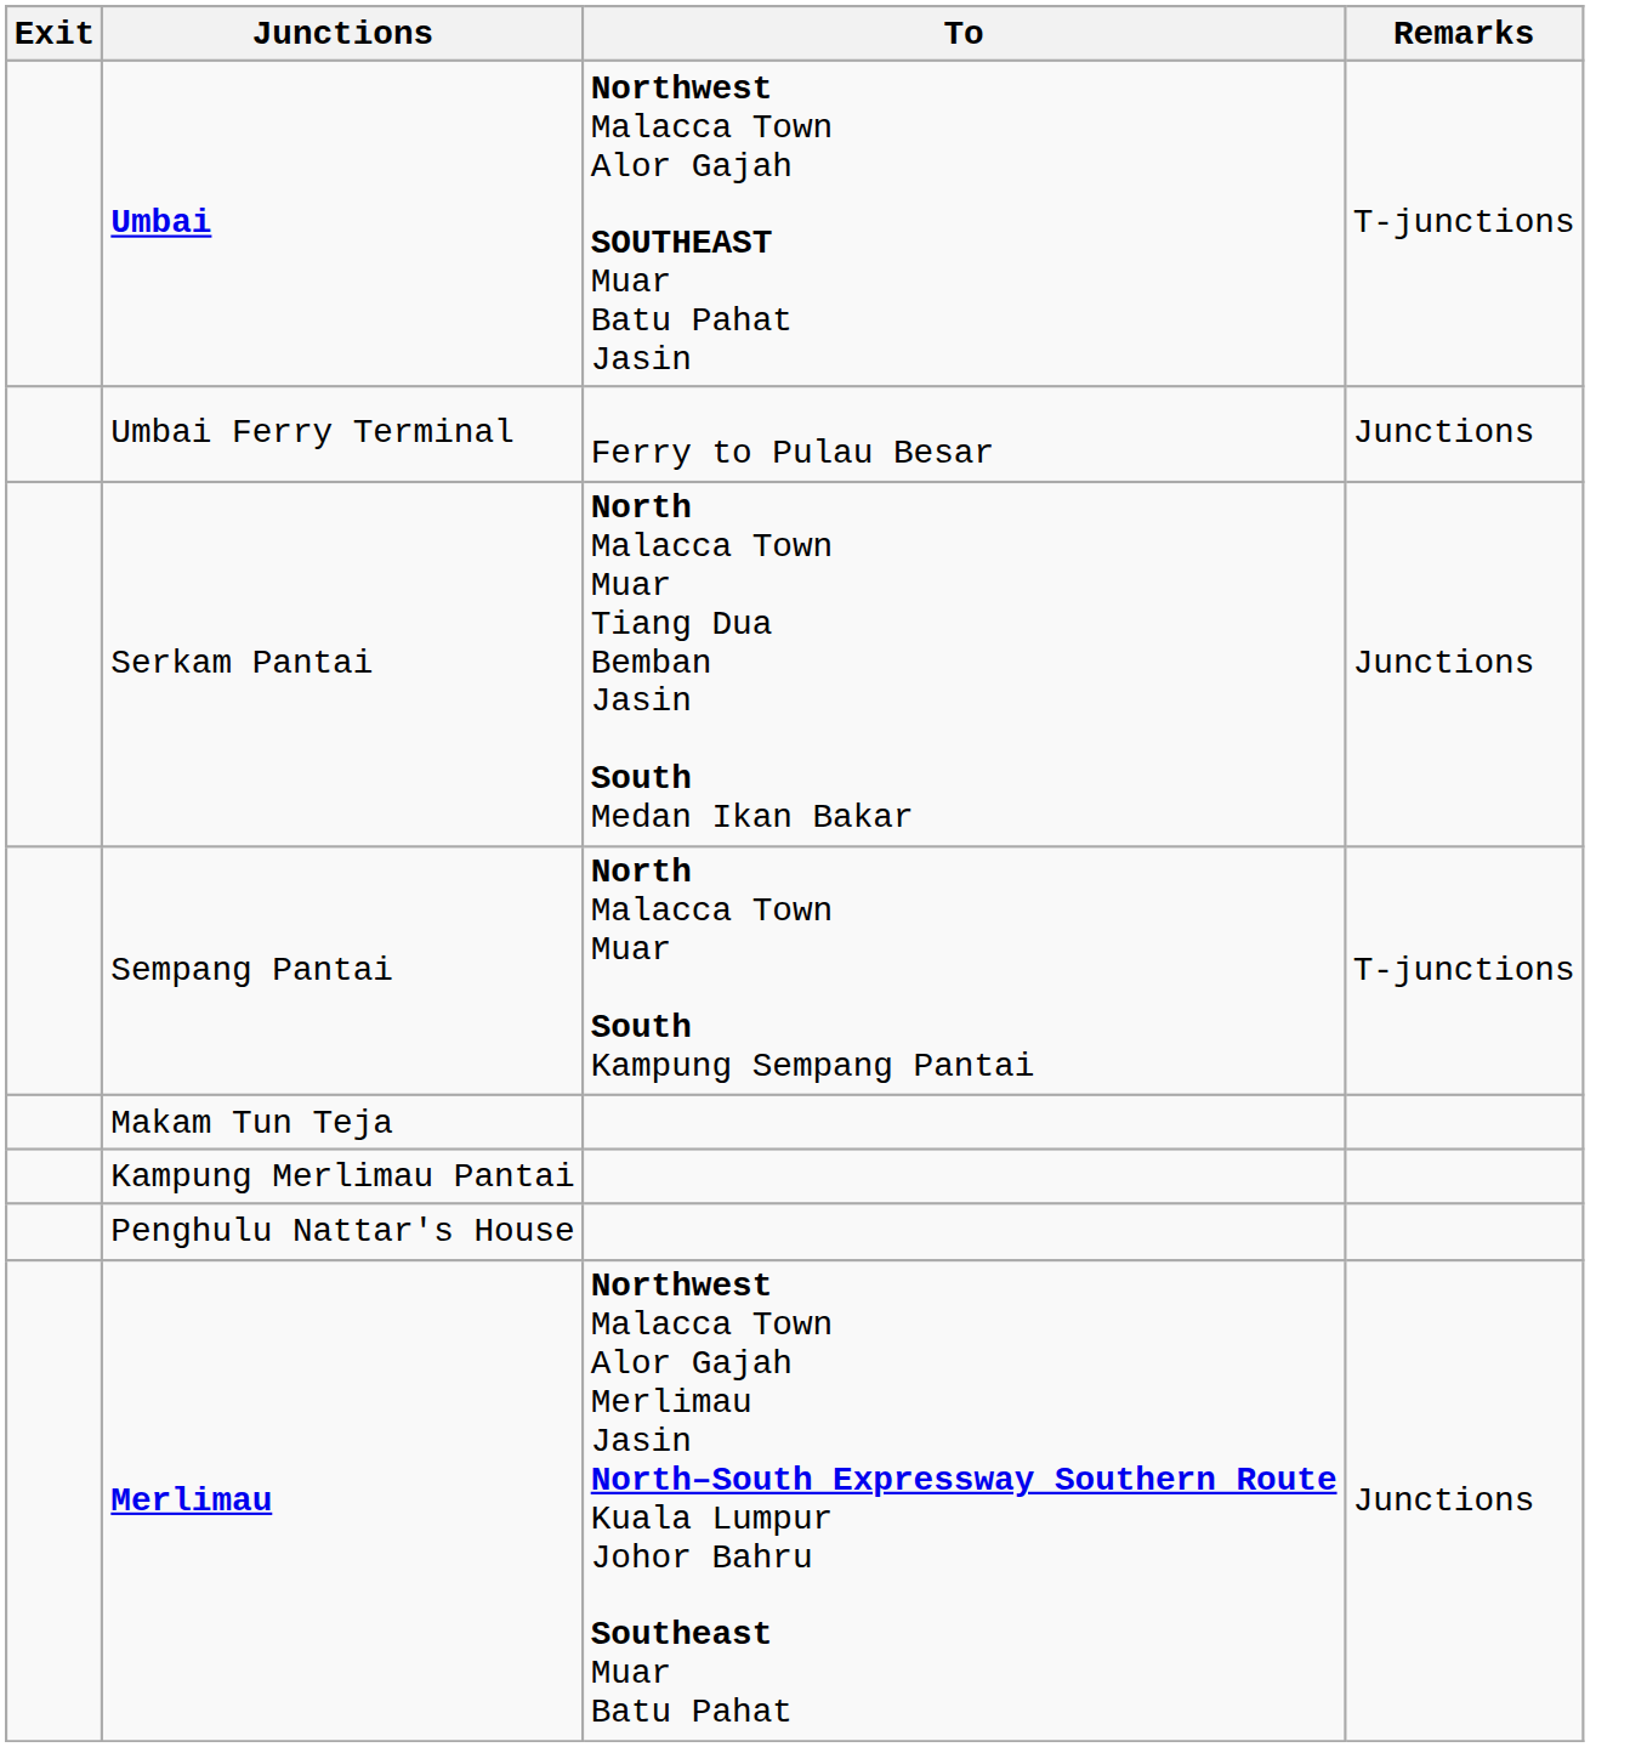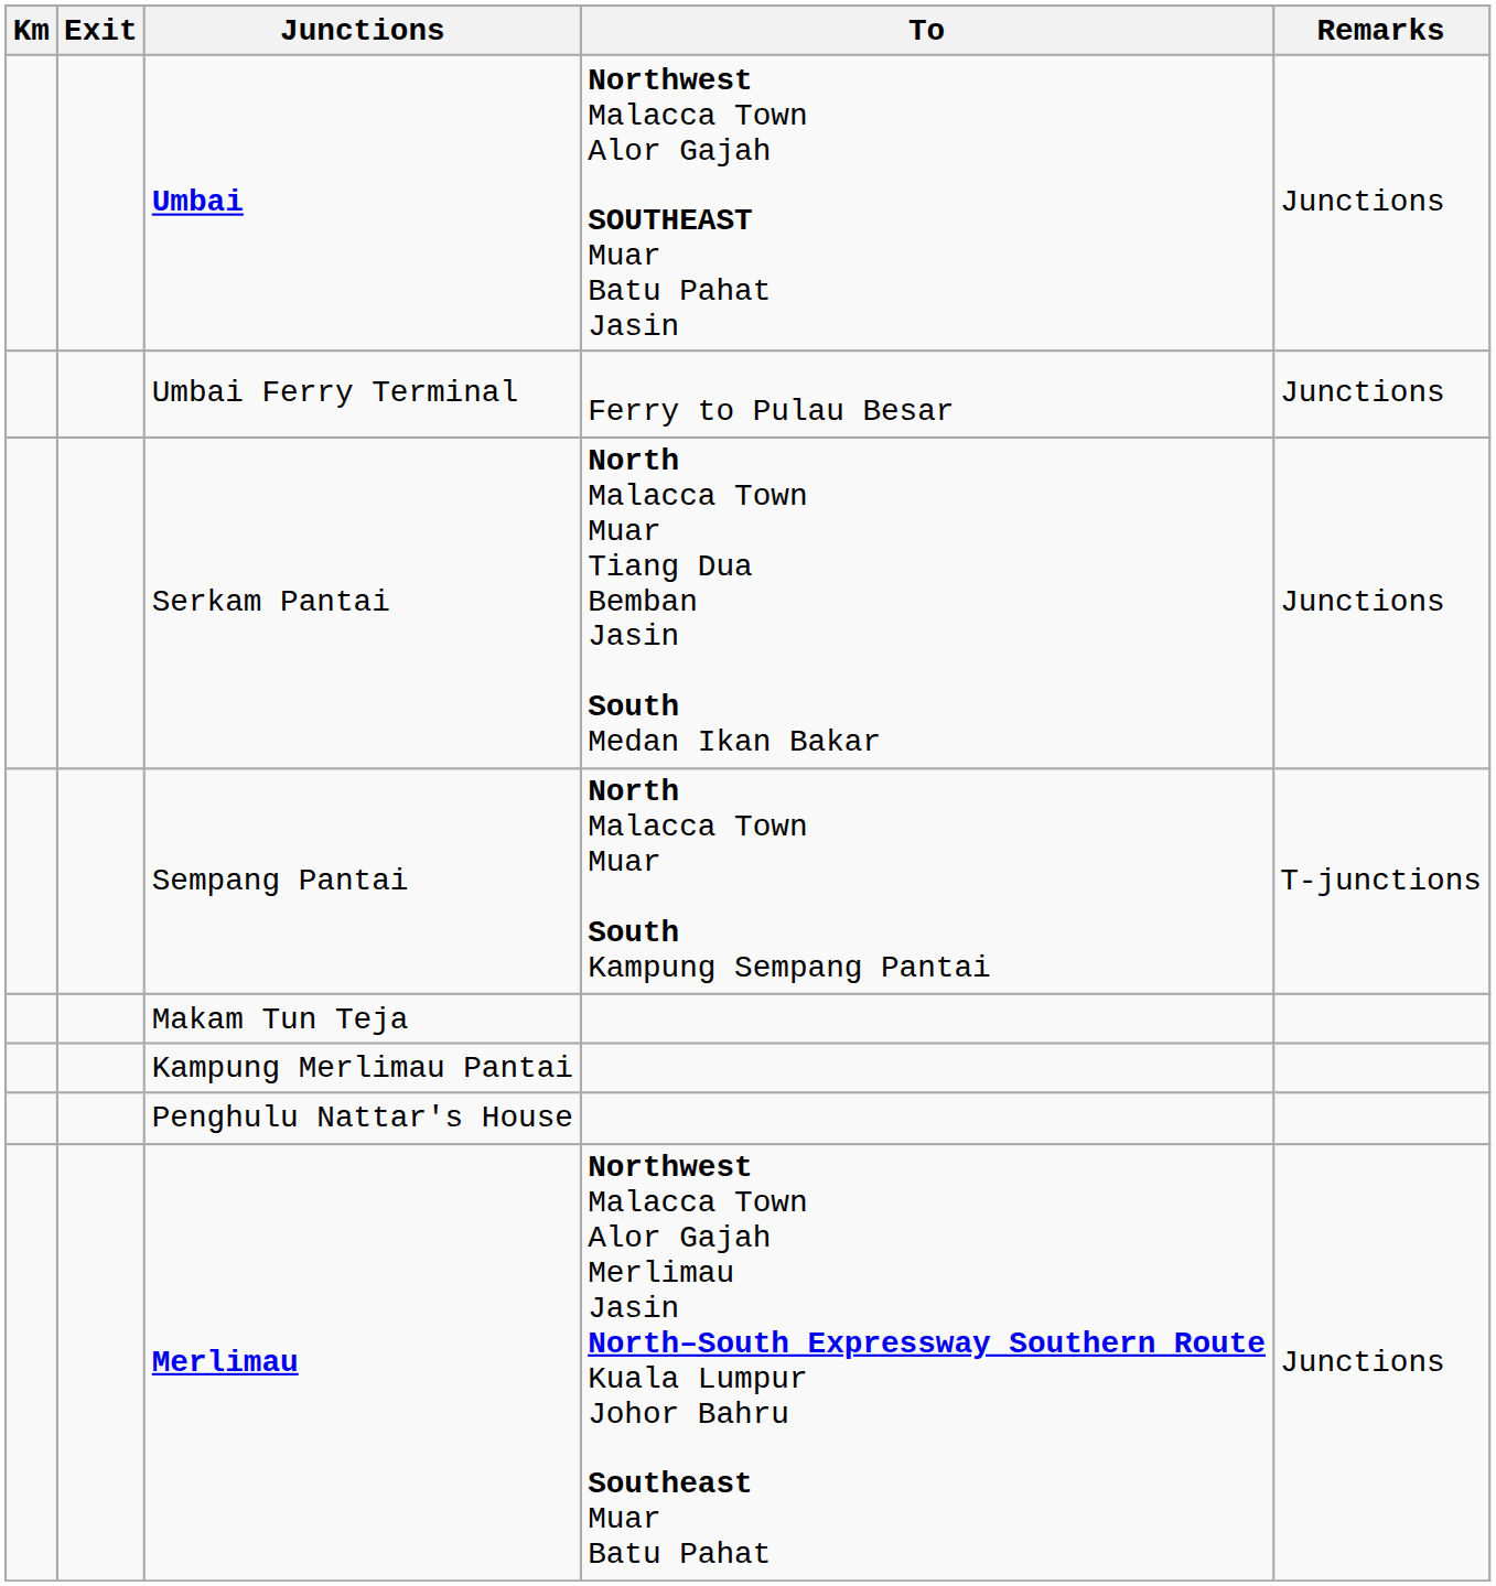+ column: Km
Umbai | Remarks: T-junctions -> Junctions
